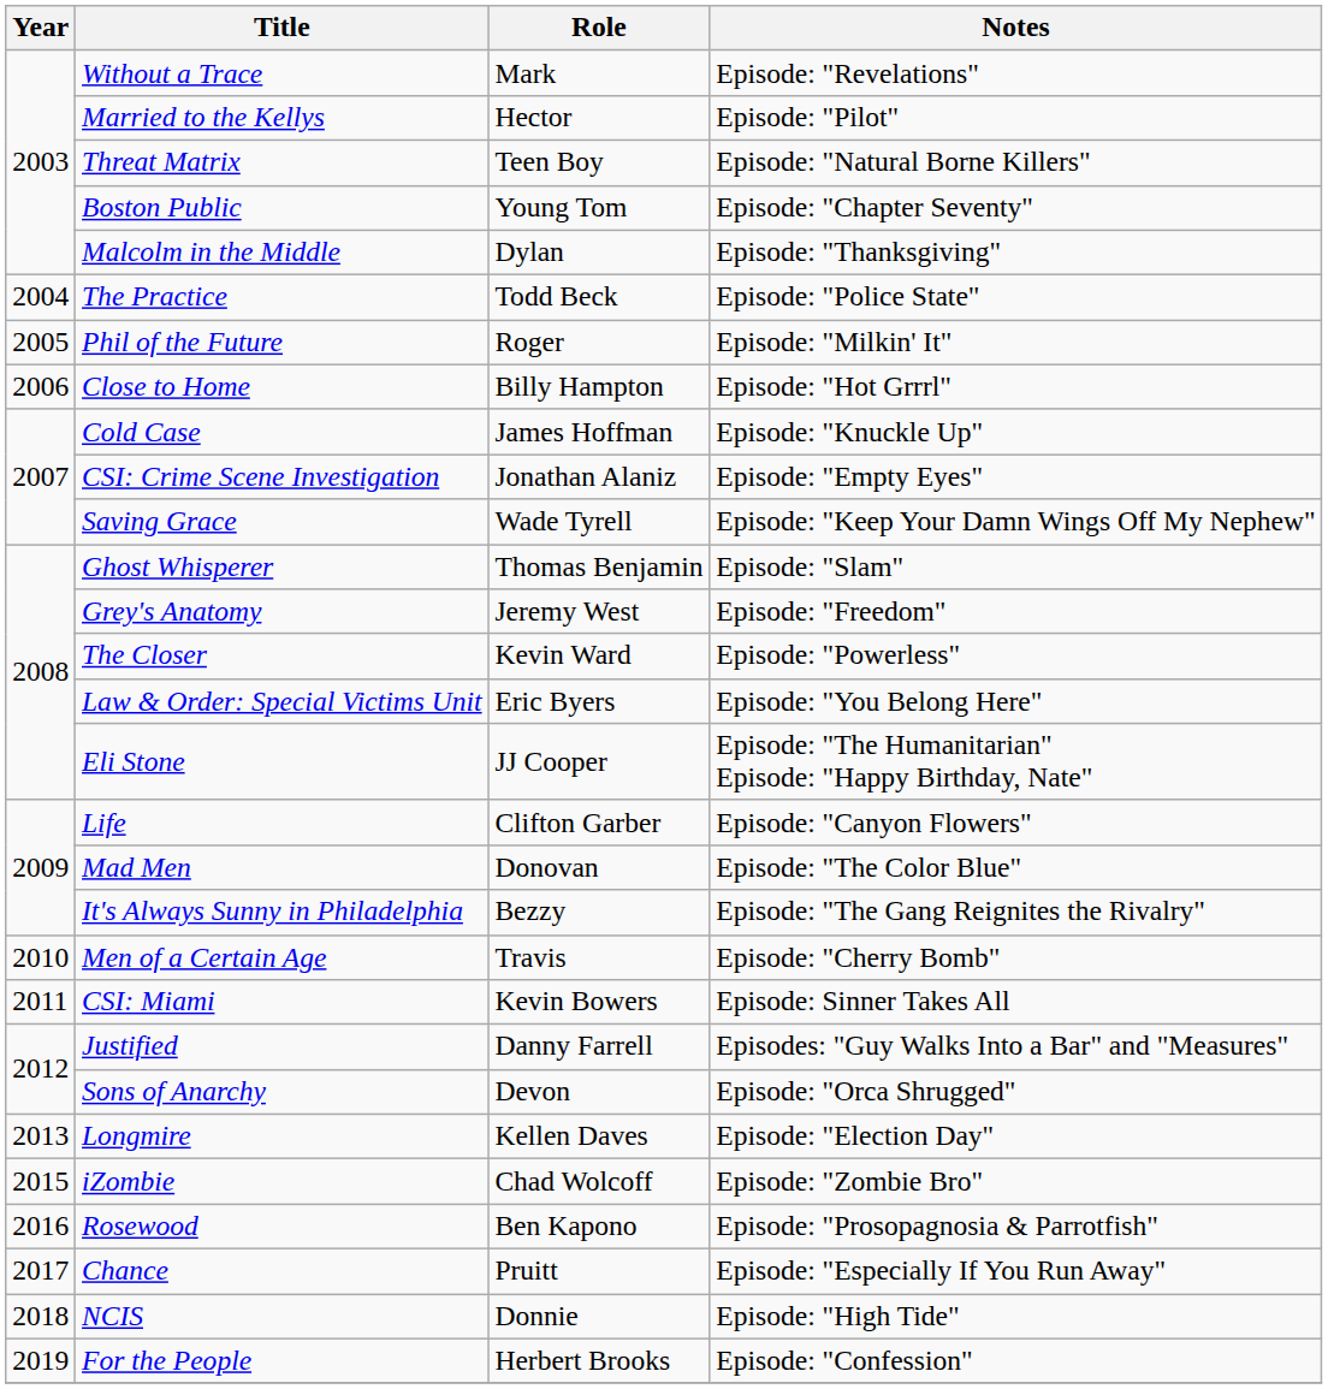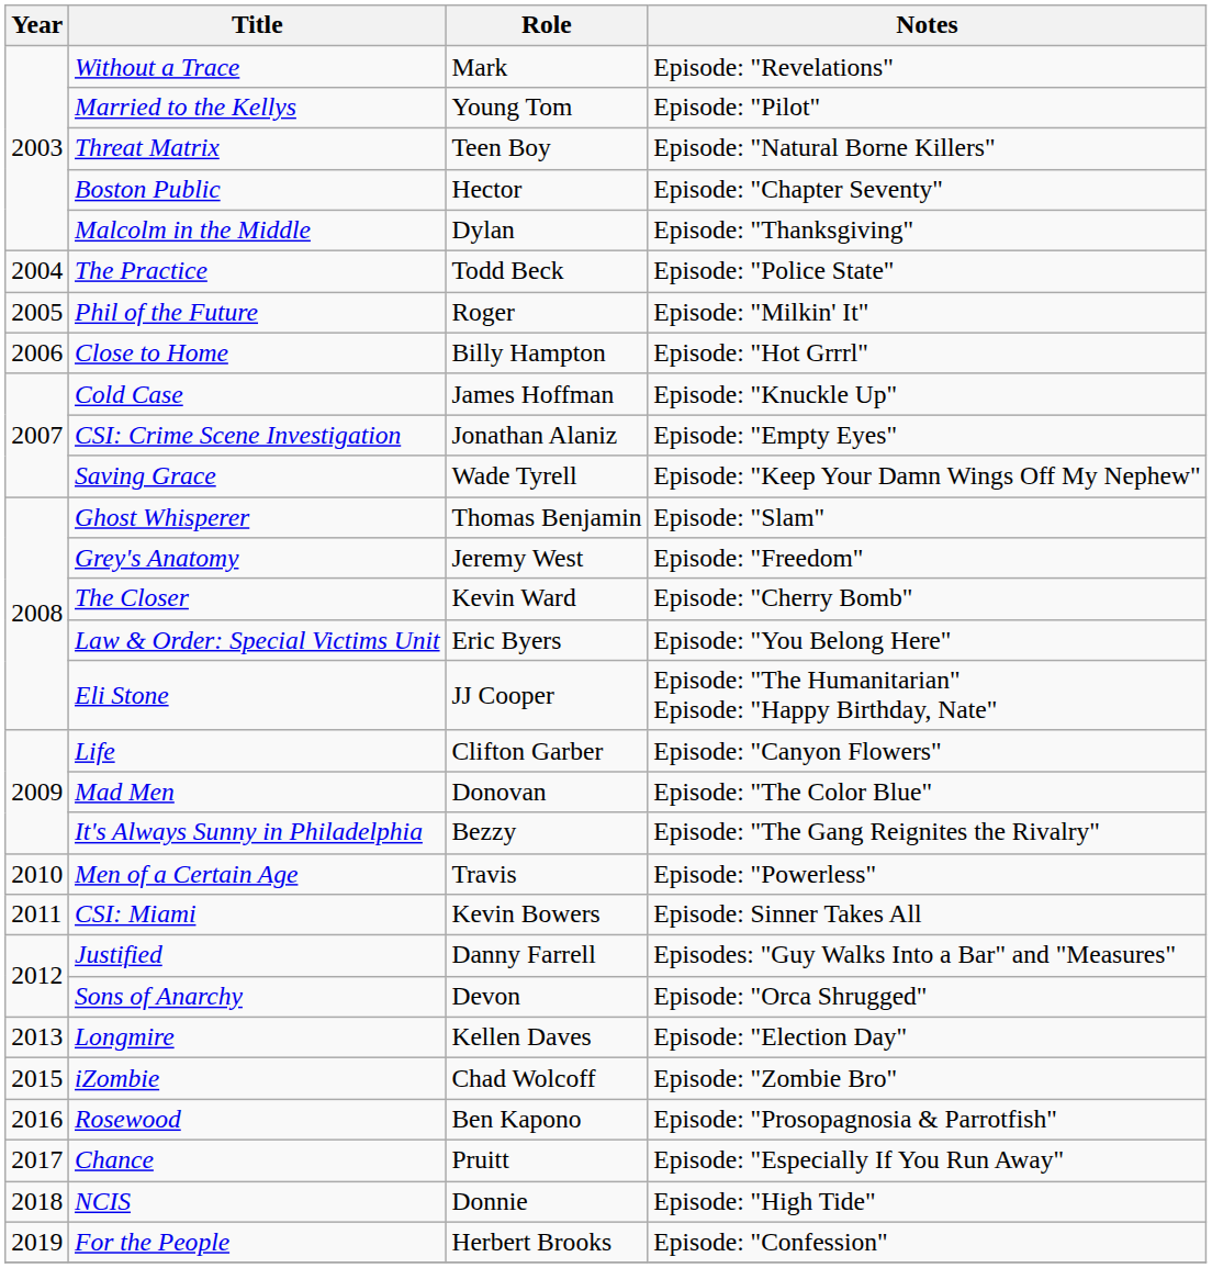Married to the Kellys | Role: Hector -> Young Tom
Boston Public | Role: Young Tom -> Hector
The Closer | Notes: Episode: "Powerless" -> Episode: "Cherry Bomb"
Men of a Certain Age | Notes: Episode: "Cherry Bomb" -> Episode: "Powerless"
